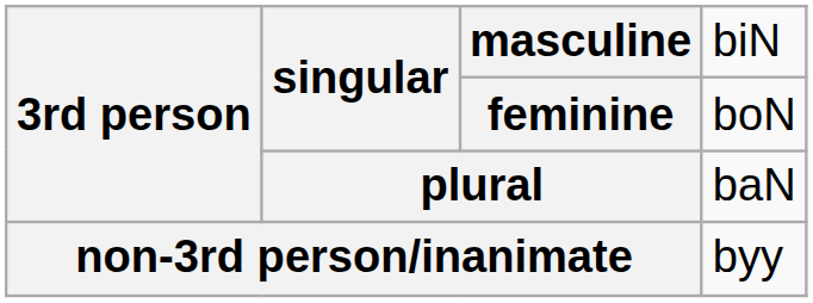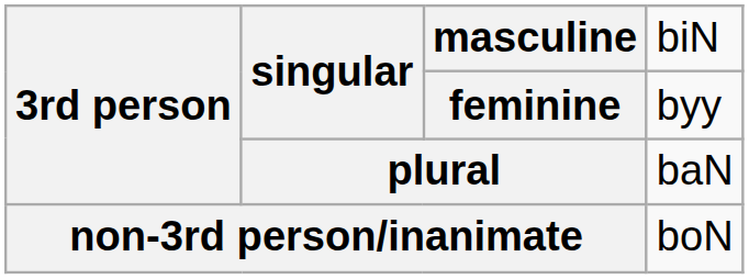singular / feminine | column 4: boN -> byy
non-3rd person/inanimate | column 4: byy -> boN
